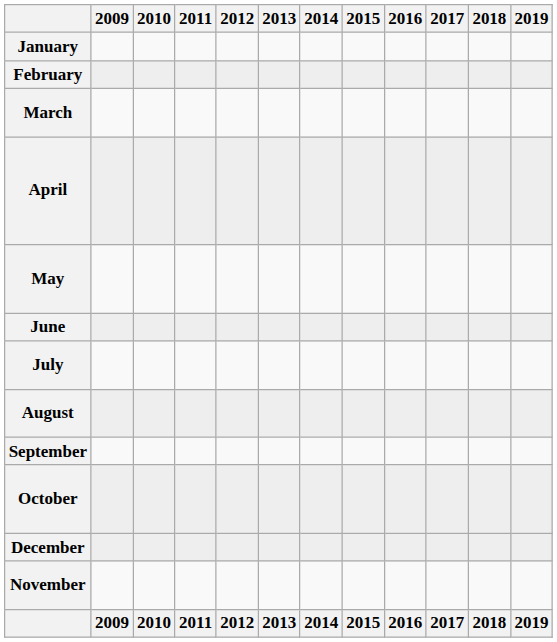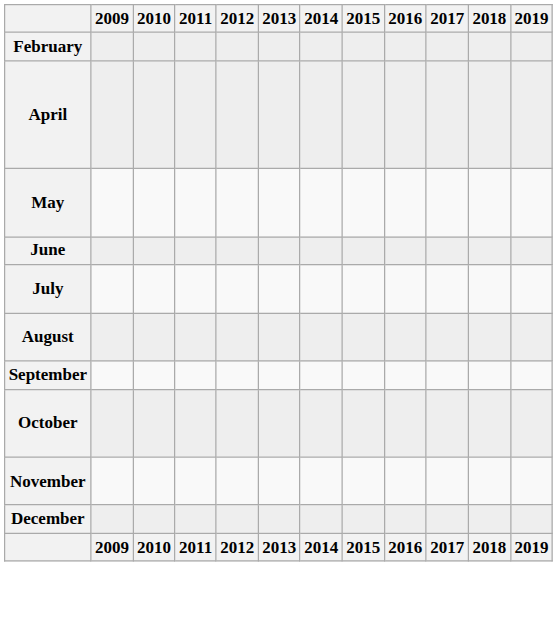- row: January
- row: March
rows swapped: November <-> December
